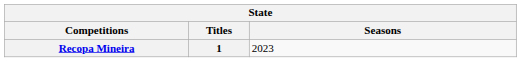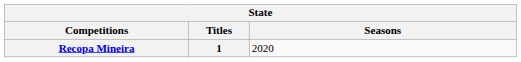Recopa Mineira | Seasons: 2023 -> 2020
